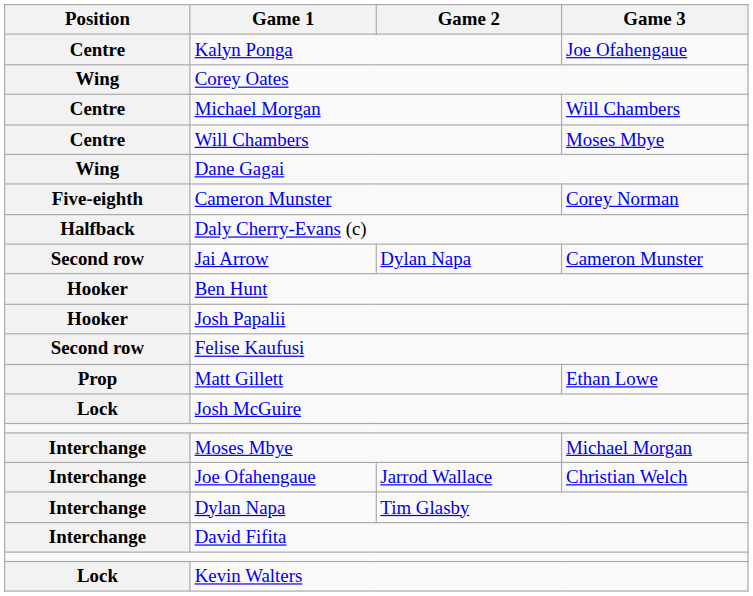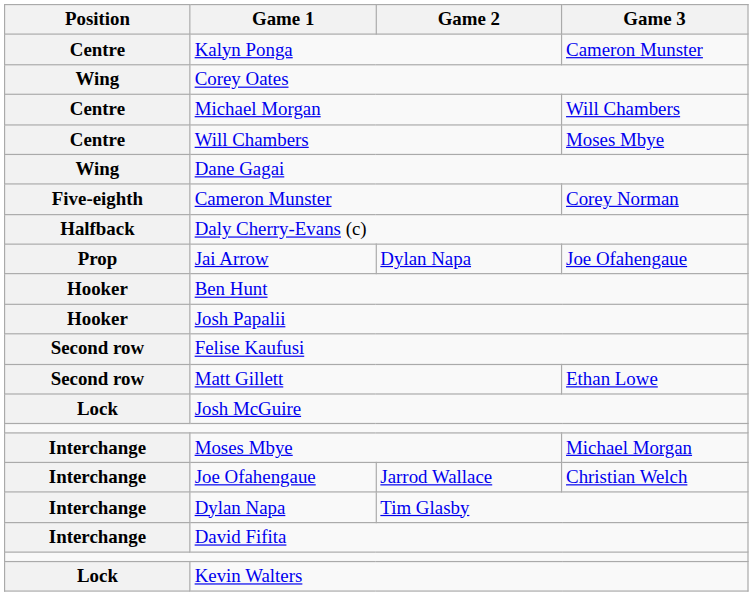Kalyn Ponga | Game 3: Joe Ofahengaue -> Cameron Munster
Jai Arrow | Position: Second row -> Prop
Jai Arrow | Game 3: Cameron Munster -> Joe Ofahengaue
Matt Gillett | Position: Prop -> Second row
